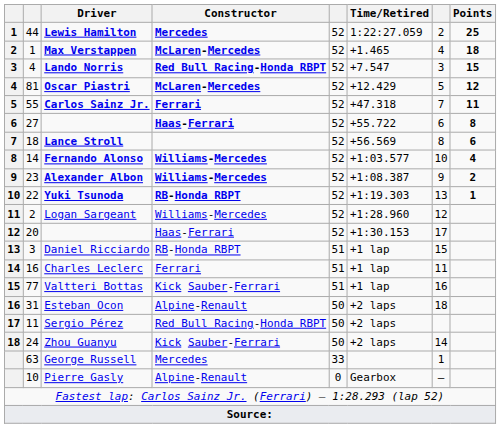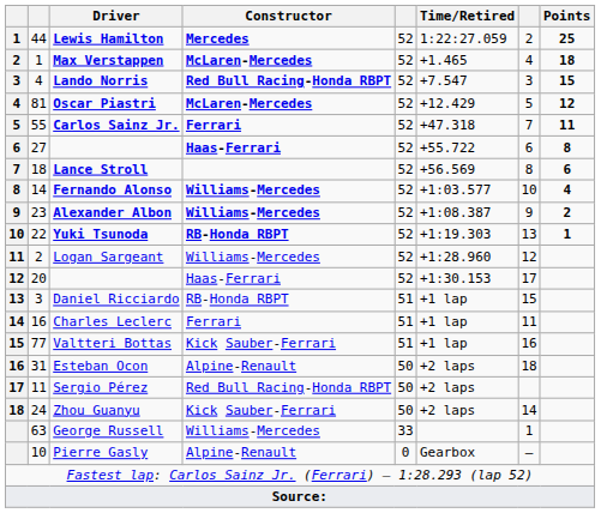George Russell | Constructor: Mercedes -> Williams-Mercedes
